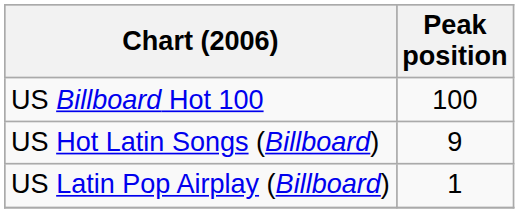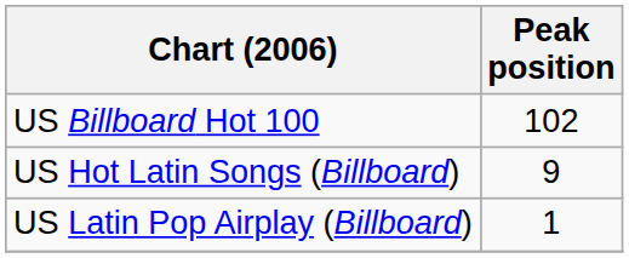US Billboard Hot 100 | Peak position: 100 -> 102
